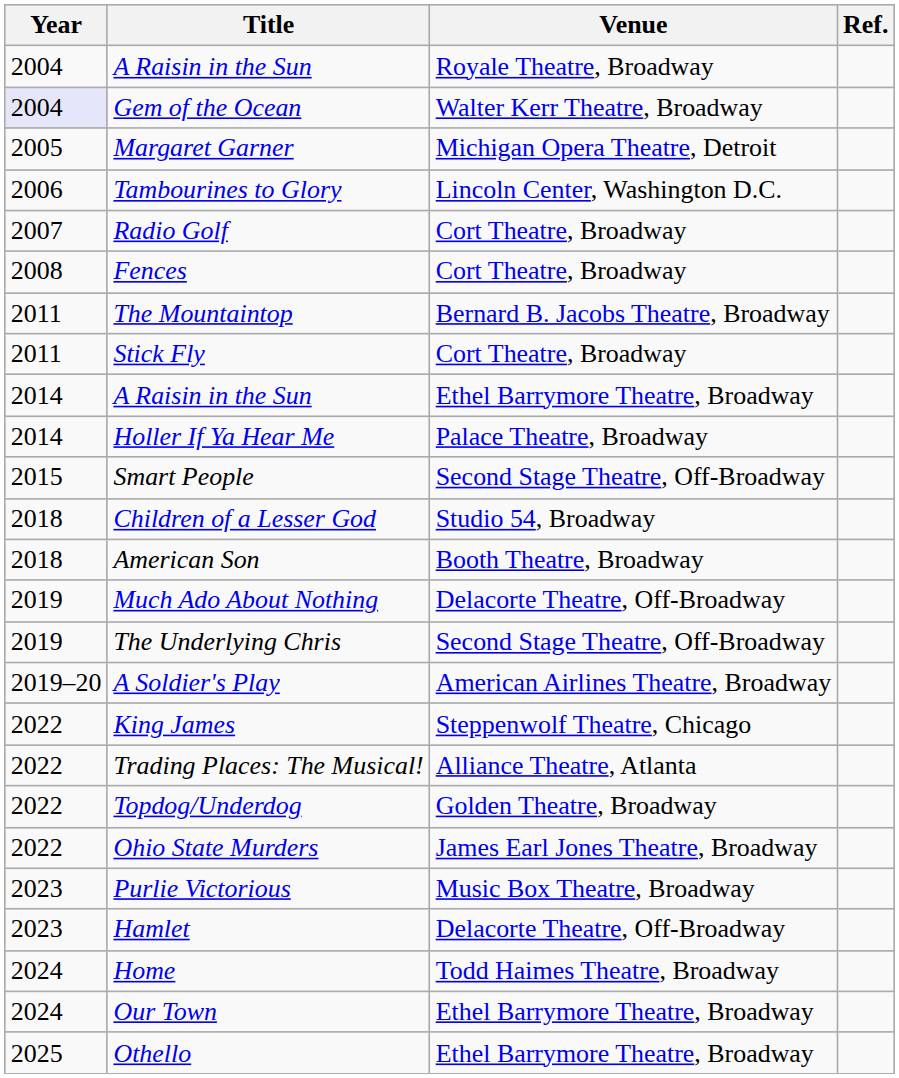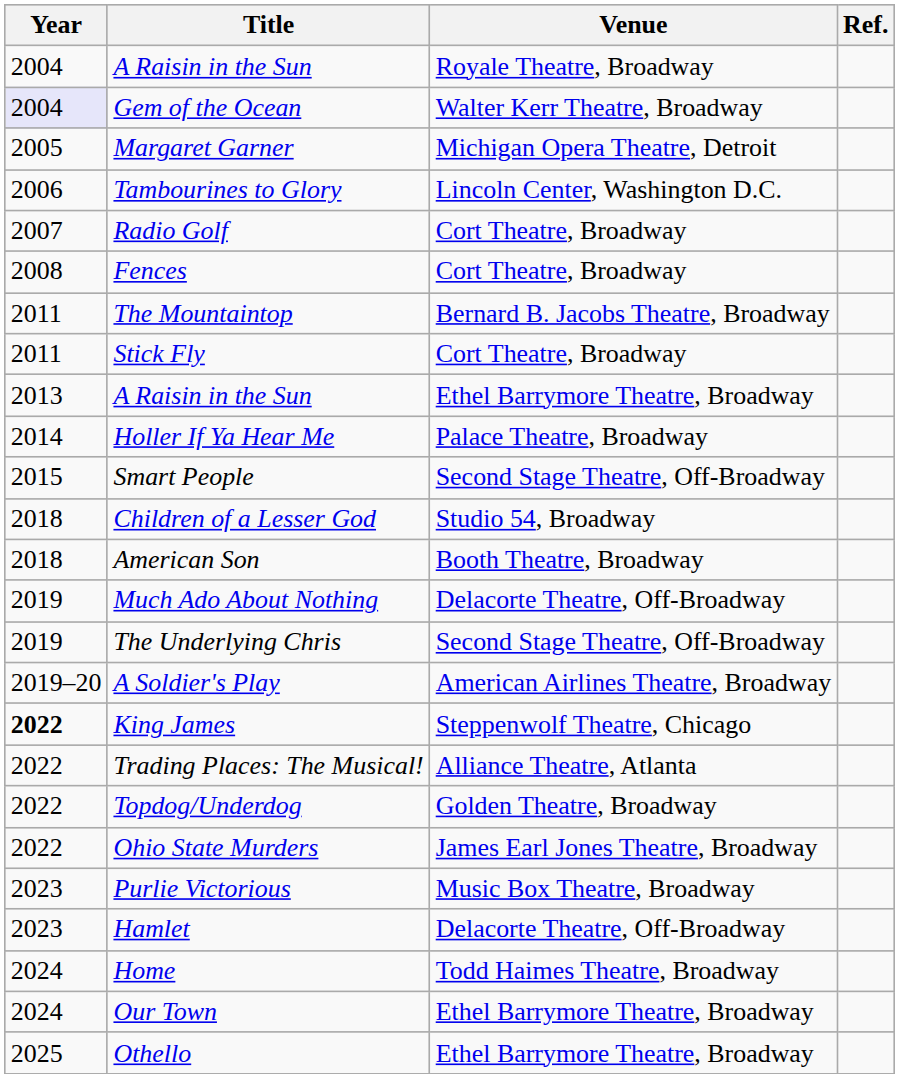A Raisin in the Sun / Ethel Barrymore Theatre, Broadway | Year: 2014 -> 2013
King James | Year: normal -> bold
